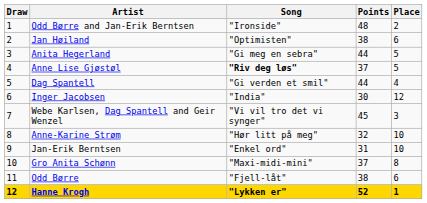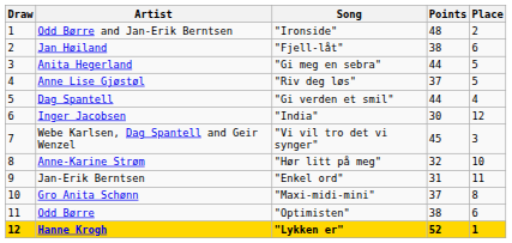Jan Høiland | Song: "Optimisten" -> "Fjell-låt"
Anne Lise Gjøstøl | Song: bold -> normal
Jan-Erik Berntsen | Place: 10 -> 11
Odd Børre | Song: "Fjell-låt" -> "Optimisten"
